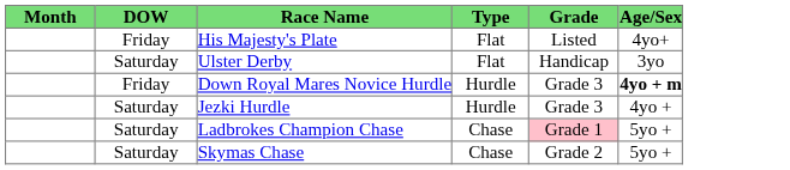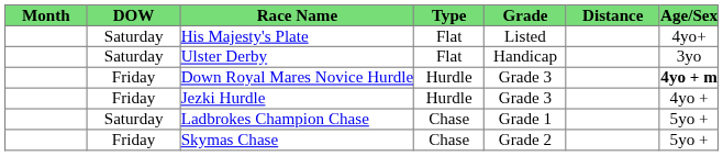+ column: Distance
His Majesty's Plate | DOW: Friday -> Saturday
Jezki Hurdle | DOW: Saturday -> Friday
Ladbrokes Champion Chase | Grade: pink background -> no background
Skymas Chase | DOW: Saturday -> Friday
